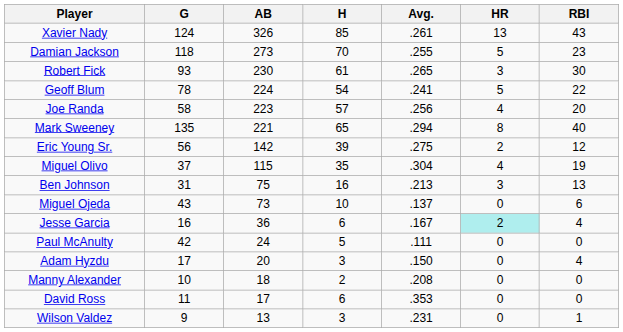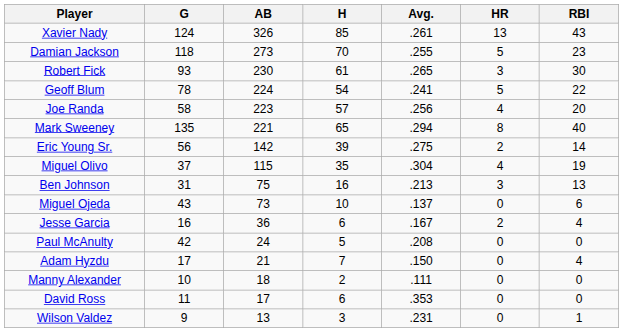Eric Young Sr. | RBI: 12 -> 14
Jesse Garcia | HR: paleturquoise background -> no background
Paul McAnulty | Avg.: .111 -> .208
Adam Hyzdu | AB: 20 -> 21
Adam Hyzdu | H: 3 -> 7
Manny Alexander | Avg.: .208 -> .111
